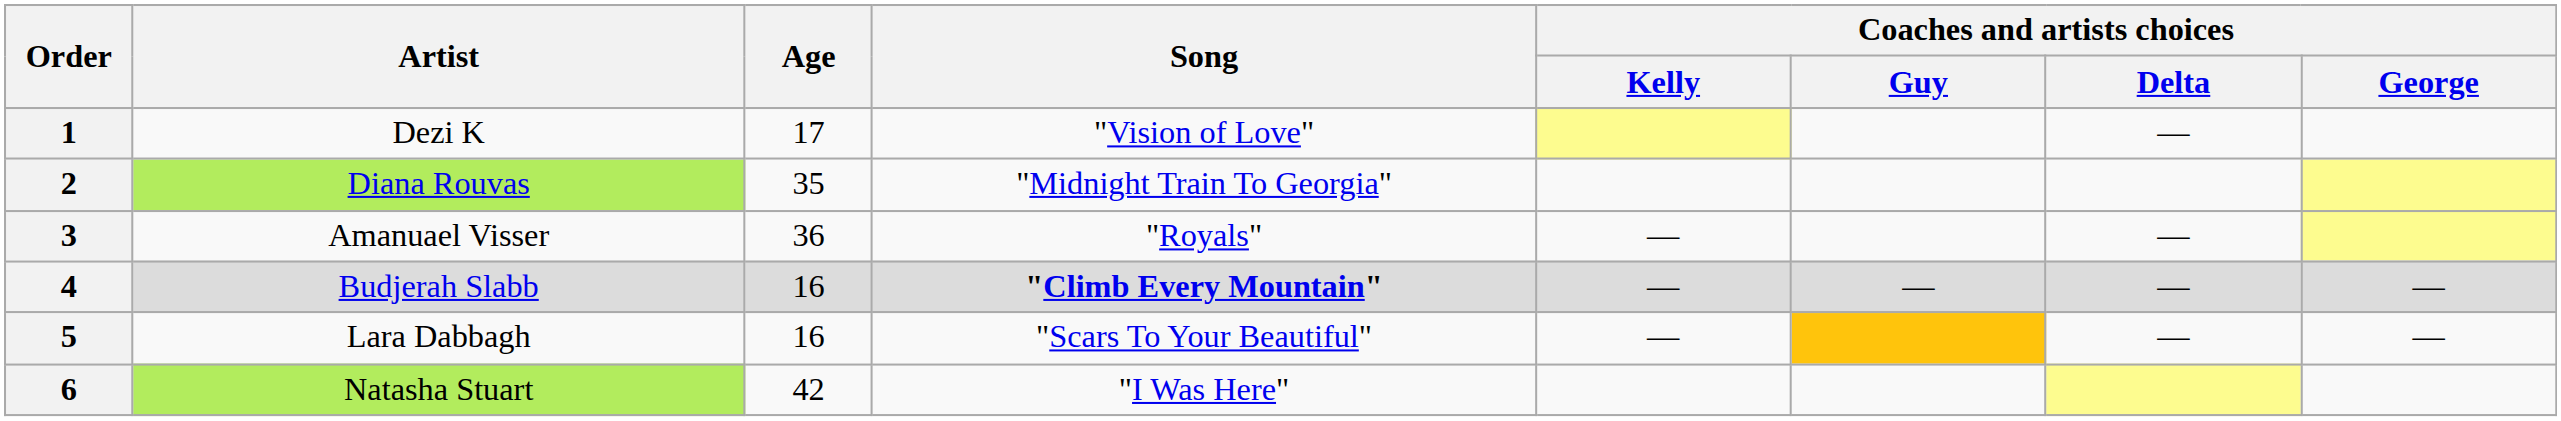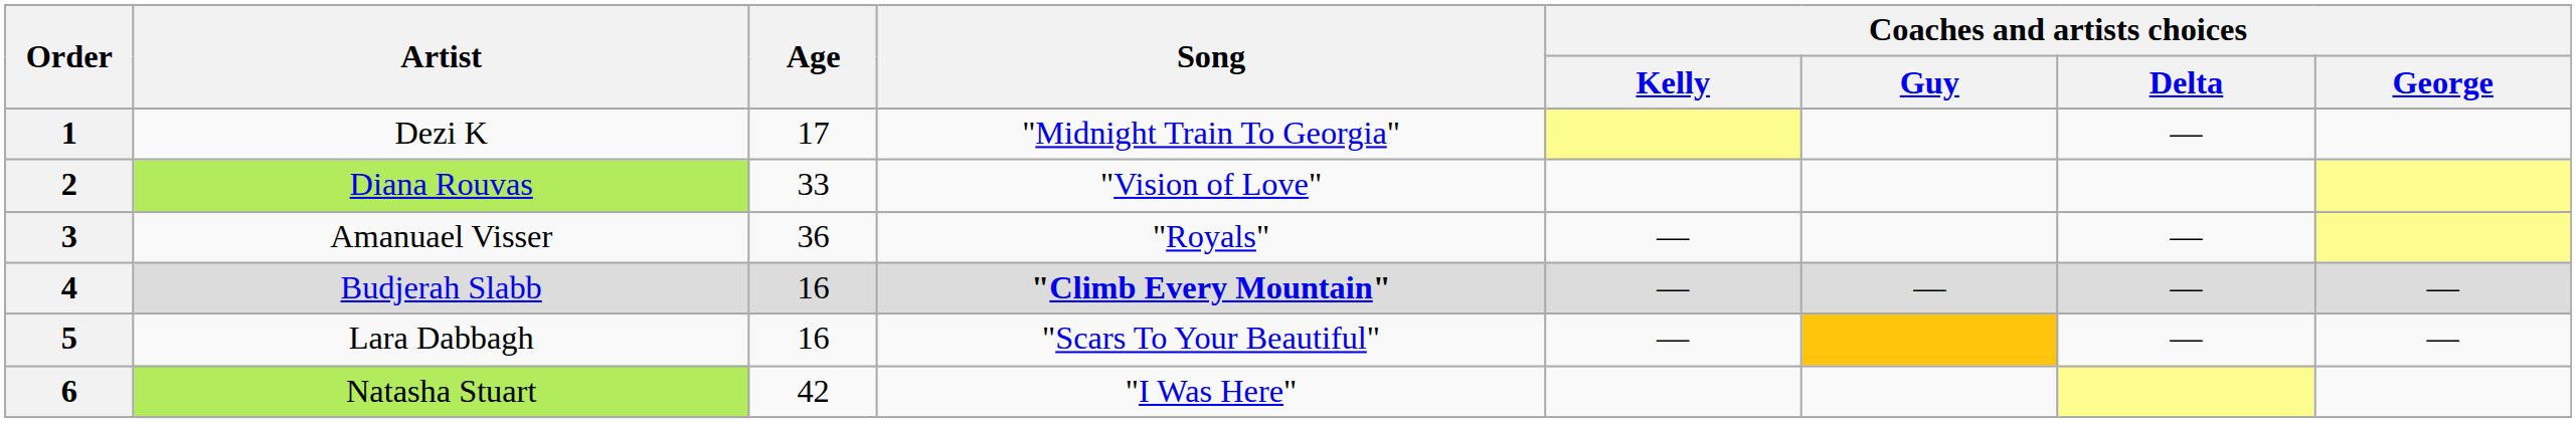1 | Song: "Vision of Love" -> "Midnight Train To Georgia"
2 | Age: 35 -> 33
2 | Song: "Midnight Train To Georgia" -> "Vision of Love"
